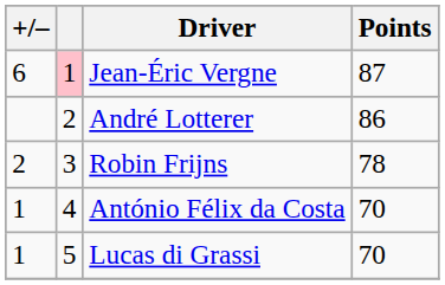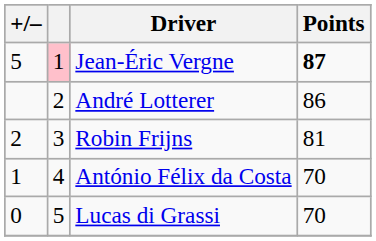Jean-Éric Vergne | +/–: 6 -> 5
Jean-Éric Vergne | Points: normal -> bold
Robin Frijns | Points: 78 -> 81
Lucas di Grassi | +/–: 1 -> 0
